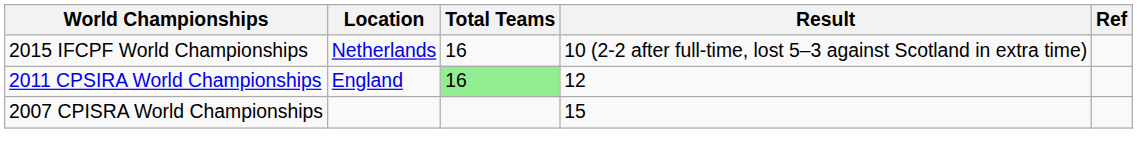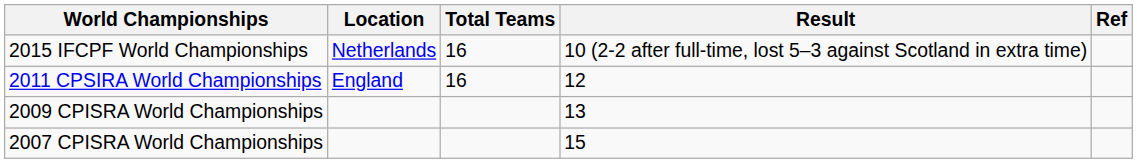2011 CPSIRA World Championships | Total Teams: lightgreen background -> no background
+ row: 2009 CPISRA World Championships | 13
